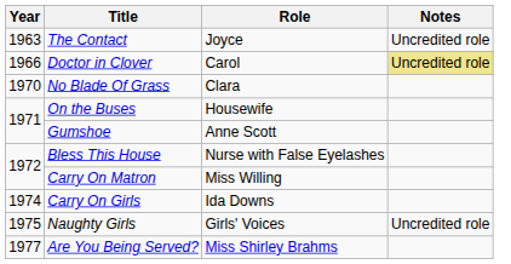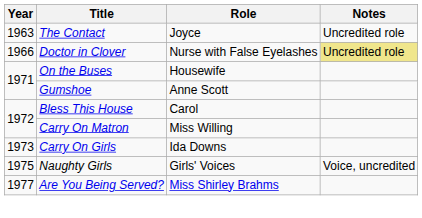Doctor in Clover | Role: Carol -> Nurse with False Eyelashes
- row: 1970 | No Blade Of Grass | Clara
Bless This House | Role: Nurse with False Eyelashes -> Carol
Carry On Girls | Year: 1974 -> 1973
Naughty Girls | Notes: Uncredited role -> Voice, uncredited
